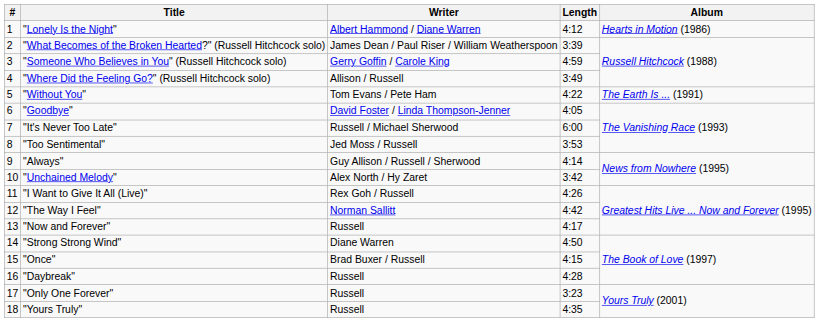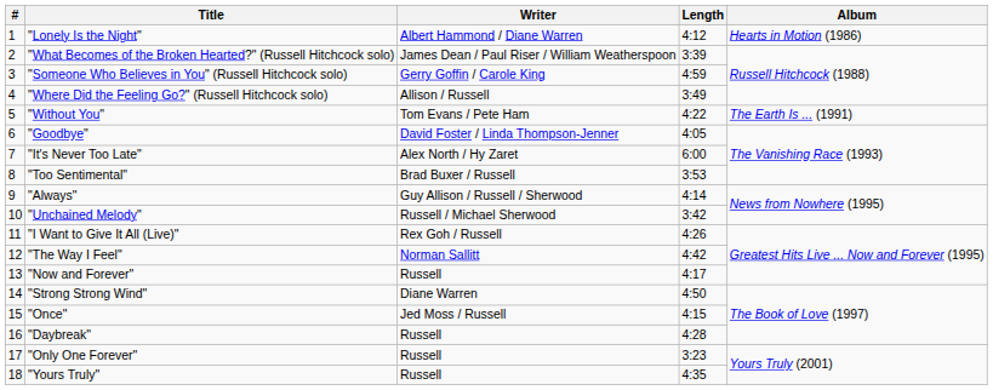"It's Never Too Late" | Writer: Russell / Michael Sherwood -> Alex North / Hy Zaret
"Too Sentimental" | Writer: Jed Moss / Russell -> Brad Buxer / Russell
"Unchained Melody" | Writer: Alex North / Hy Zaret -> Russell / Michael Sherwood
"Once" | Writer: Brad Buxer / Russell -> Jed Moss / Russell
